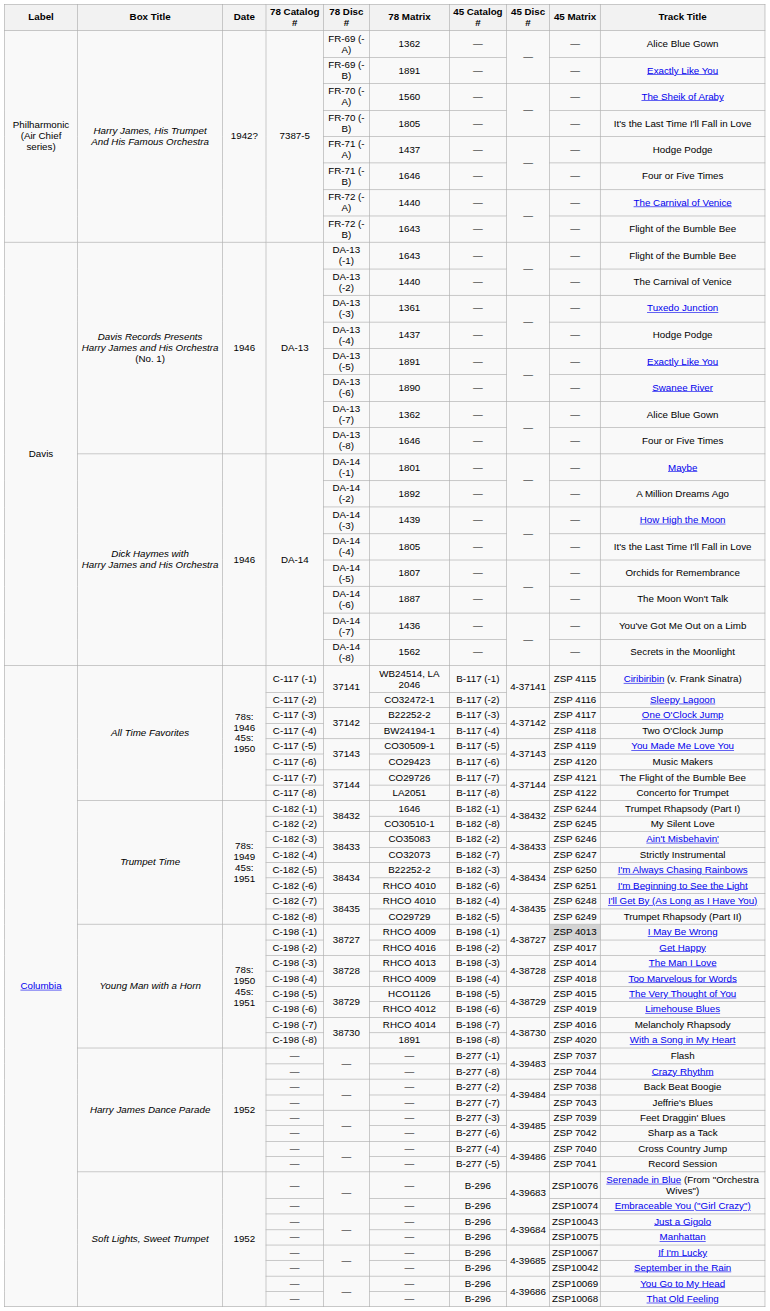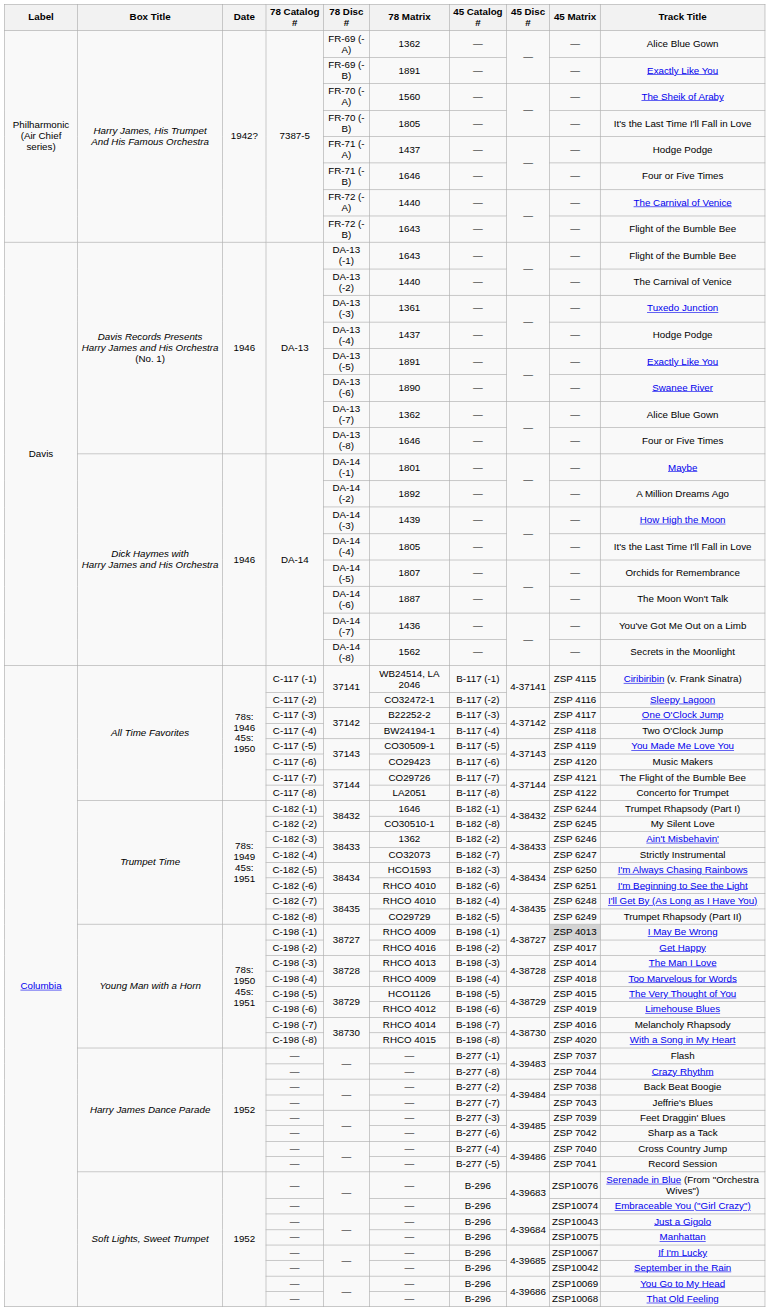C-182 (-3) | 78 Matrix: CO35083 -> 1362
C-182 (-5) | 78 Matrix: B22252-2 -> HCO1593
C-198 (-8) | 78 Matrix: 1891 -> RHCO 4015
